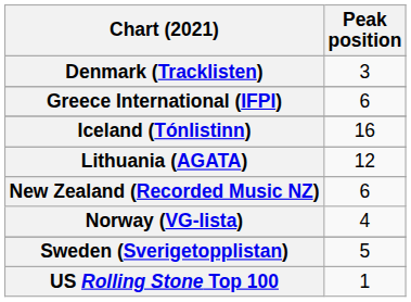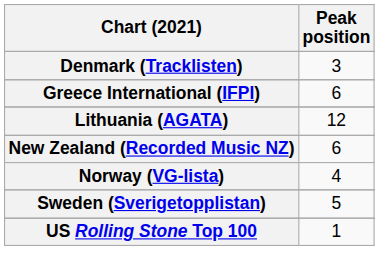- row: Iceland (Tónlistinn) | 16
